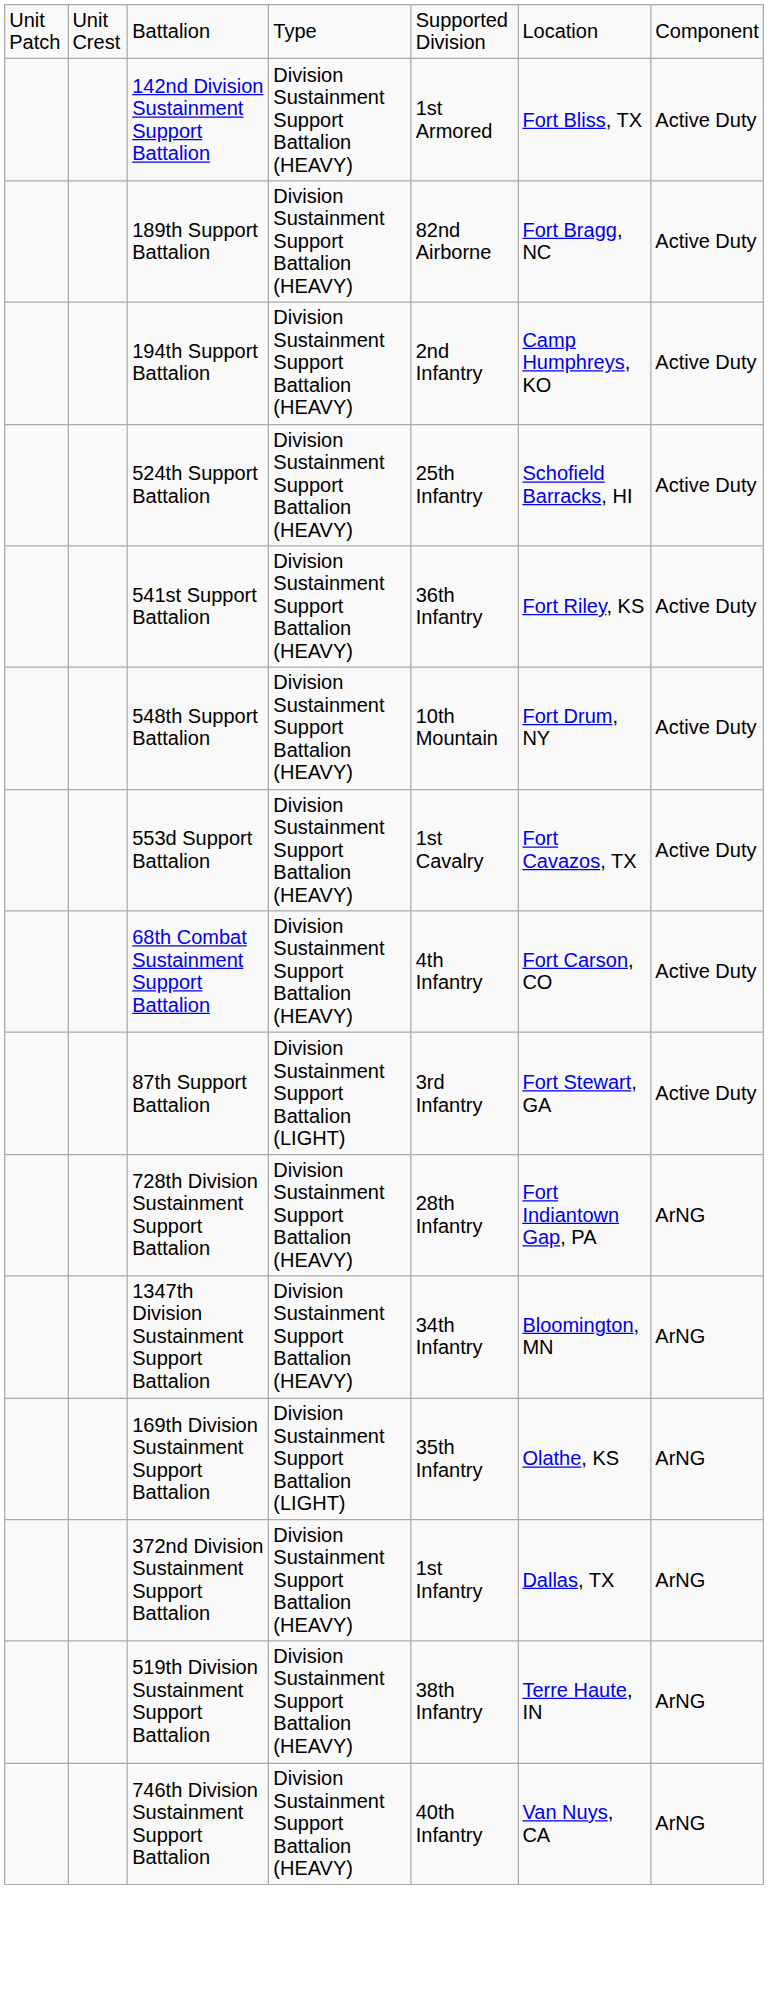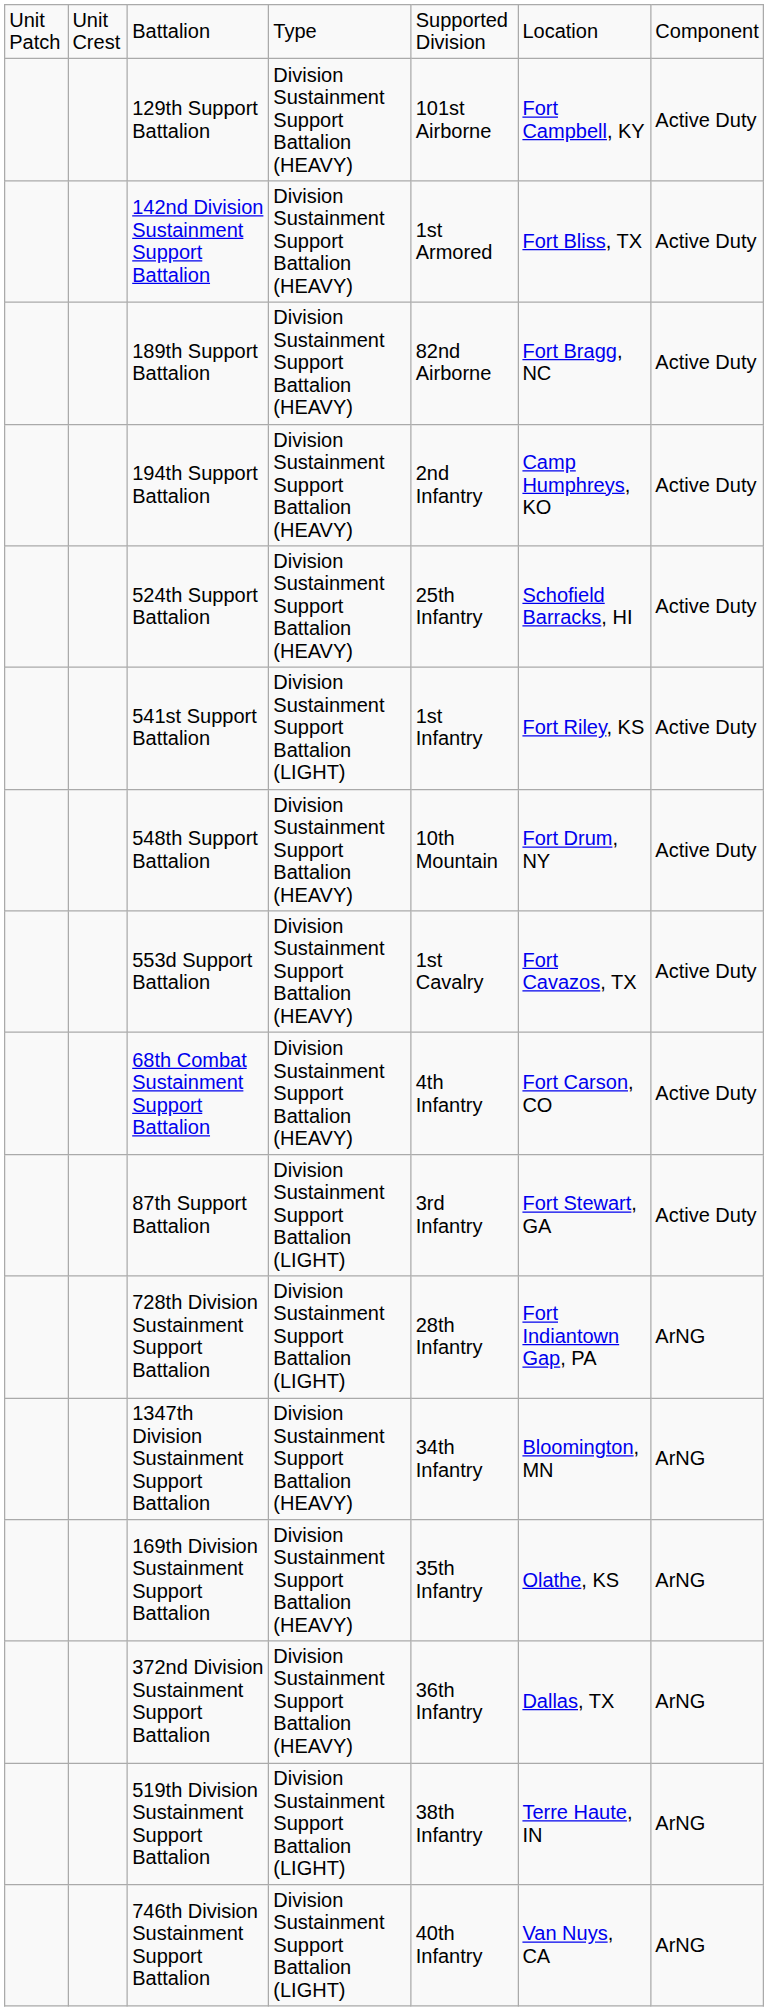+ row: 129th Support Battalion | Division Sustainment Support Battalion (HEAVY) | 101st Airborne | Fort Campbell, KY | Active Duty
541st Support Battalion | column 4: Division Sustainment Support Battalion (HEAVY) -> Division Sustainment Support Battalion (LIGHT)
541st Support Battalion | column 5: 36th Infantry -> 1st Infantry
728th Division Sustainment Support Battalion | column 4: Division Sustainment Support Battalion (HEAVY) -> Division Sustainment Support Battalion (LIGHT)
169th Division Sustainment Support Battalion | column 4: Division Sustainment Support Battalion (LIGHT) -> Division Sustainment Support Battalion (HEAVY)
372nd Division Sustainment Support Battalion | column 5: 1st Infantry -> 36th Infantry
519th Division Sustainment Support Battalion | column 4: Division Sustainment Support Battalion (HEAVY) -> Division Sustainment Support Battalion (LIGHT)
746th Division Sustainment Support Battalion | column 4: Division Sustainment Support Battalion (HEAVY) -> Division Sustainment Support Battalion (LIGHT)
